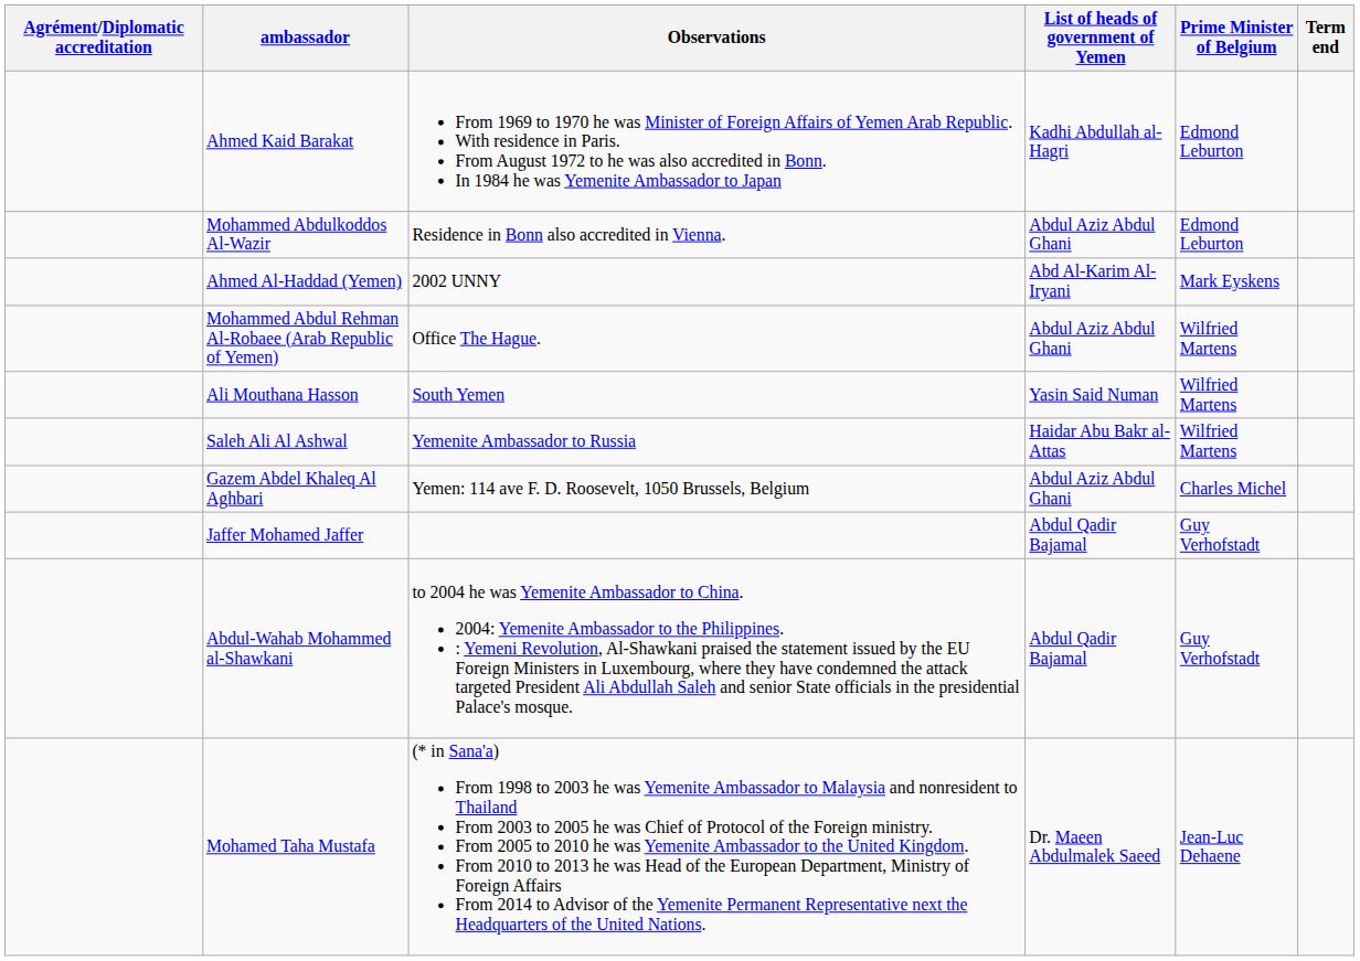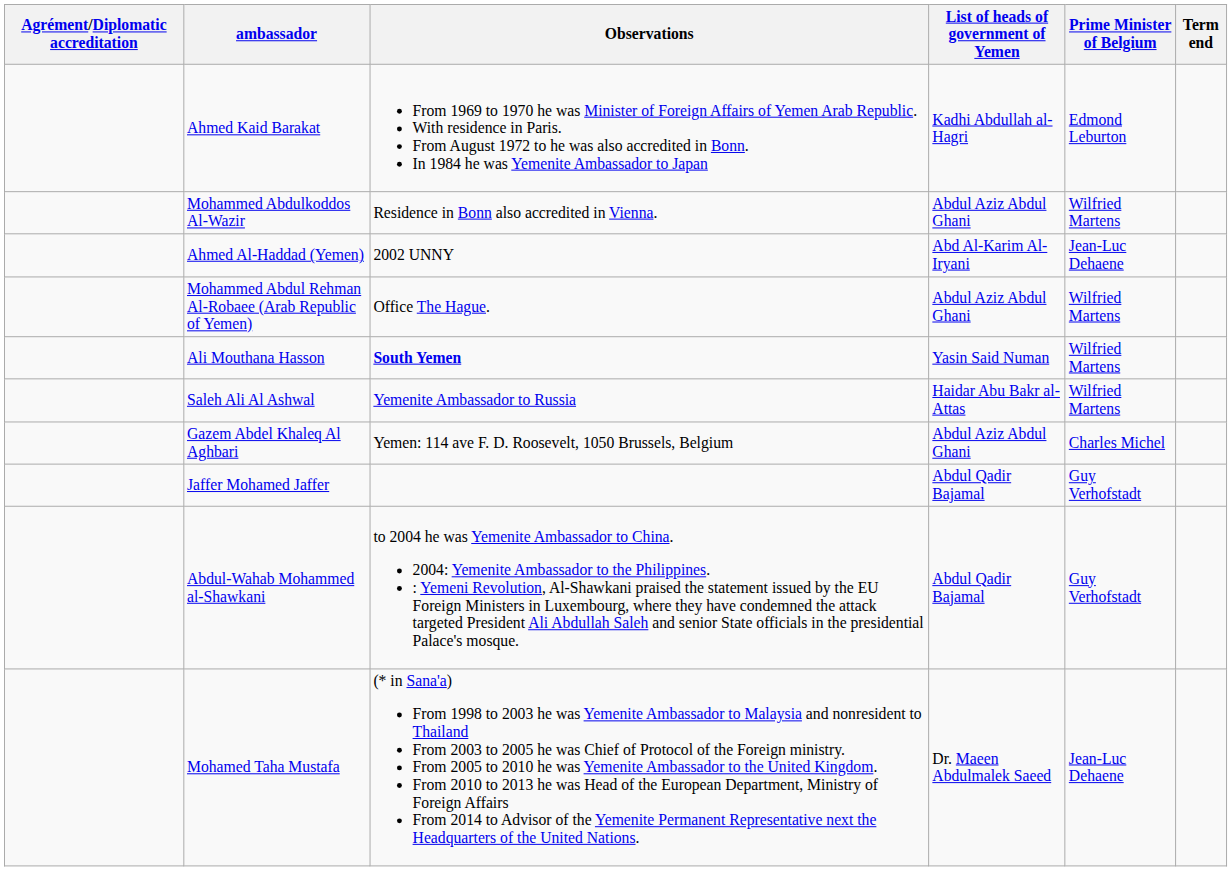Mohammed Abdulkoddos Al-Wazir | Prime Minister of Belgium: Edmond Leburton -> Wilfried Martens
Ahmed Al-Haddad (Yemen) | Prime Minister of Belgium: Mark Eyskens -> Jean-Luc Dehaene
Ali Mouthana Hasson | Observations: normal -> bold
